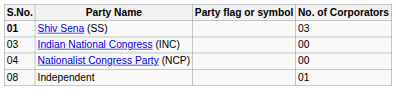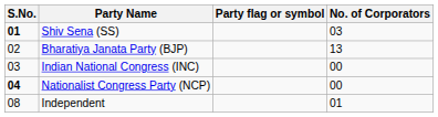+ row: 02 | Bharatiya Janata Party (BJP) | 13
Nationalist Congress Party (NCP) | S.No.: normal -> bold
